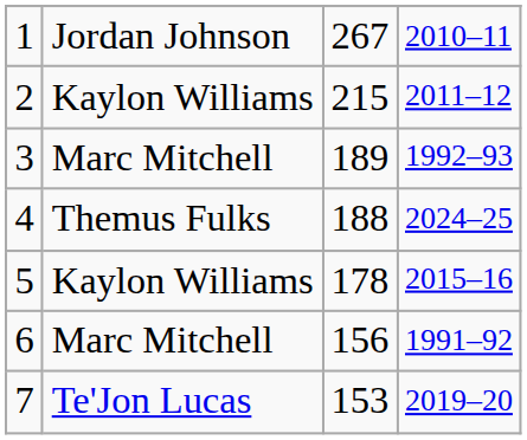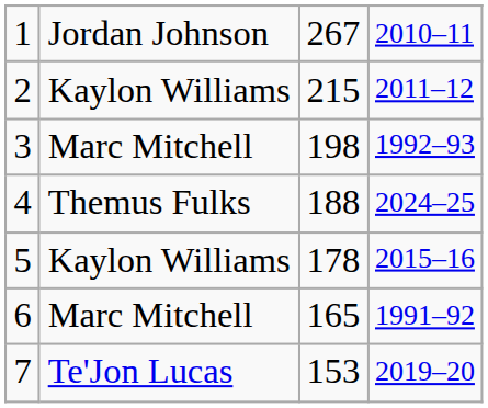3 | column 3: 189 -> 198
6 | column 3: 156 -> 165
